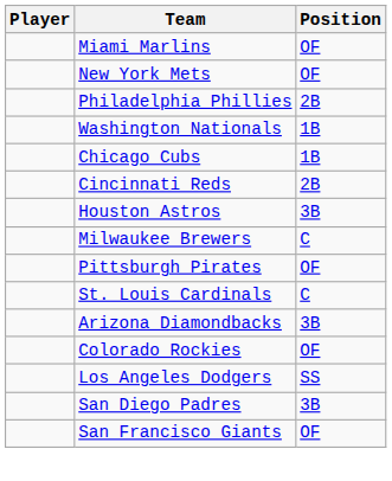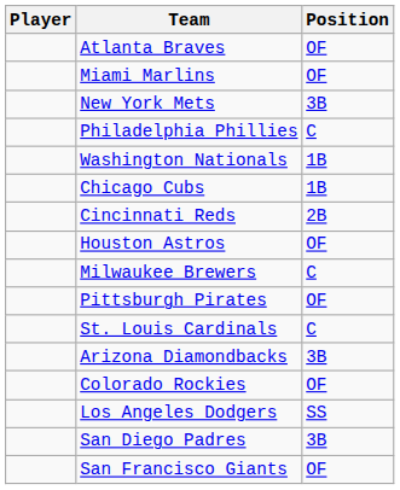+ row: Atlanta Braves | OF
New York Mets | Position: OF -> 3B
Philadelphia Phillies | Position: 2B -> C
Houston Astros | Position: 3B -> OF
